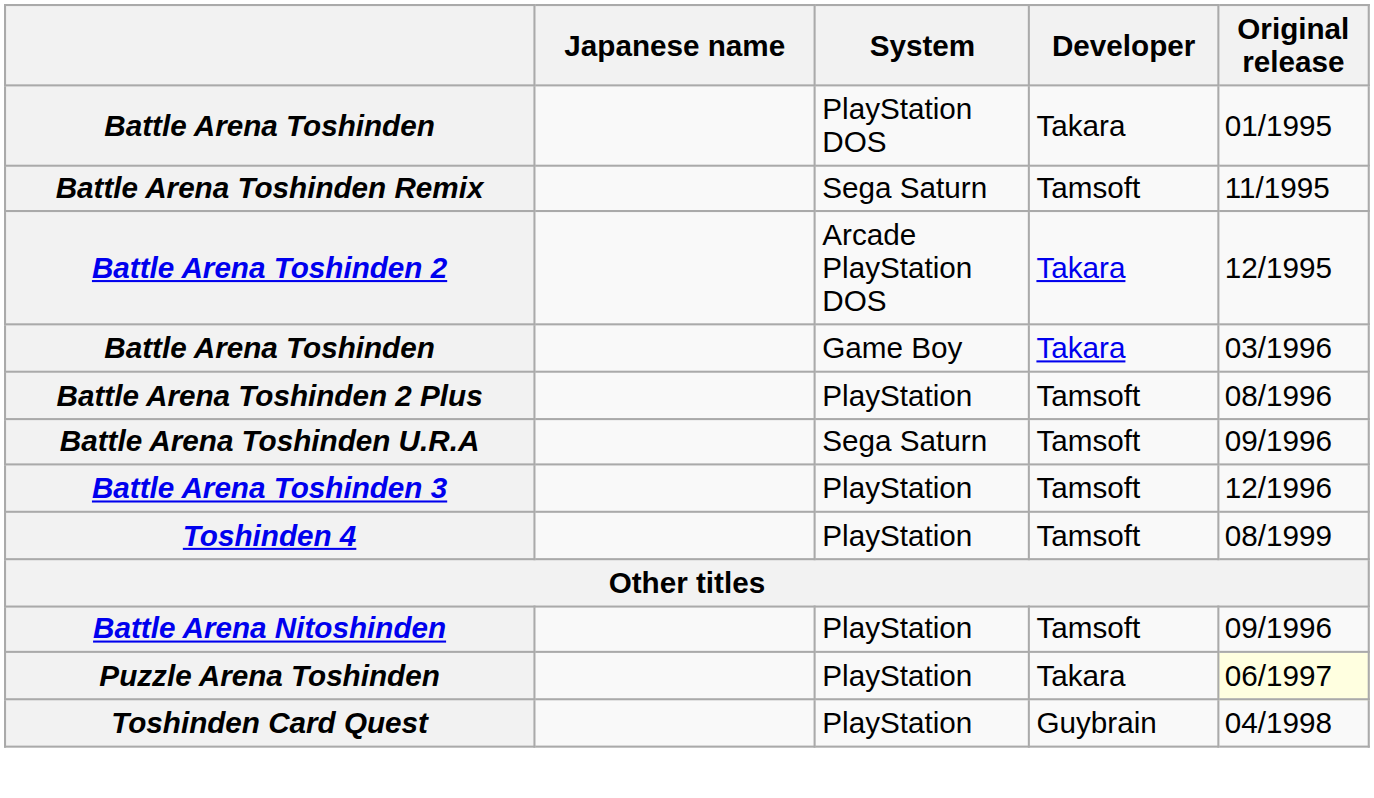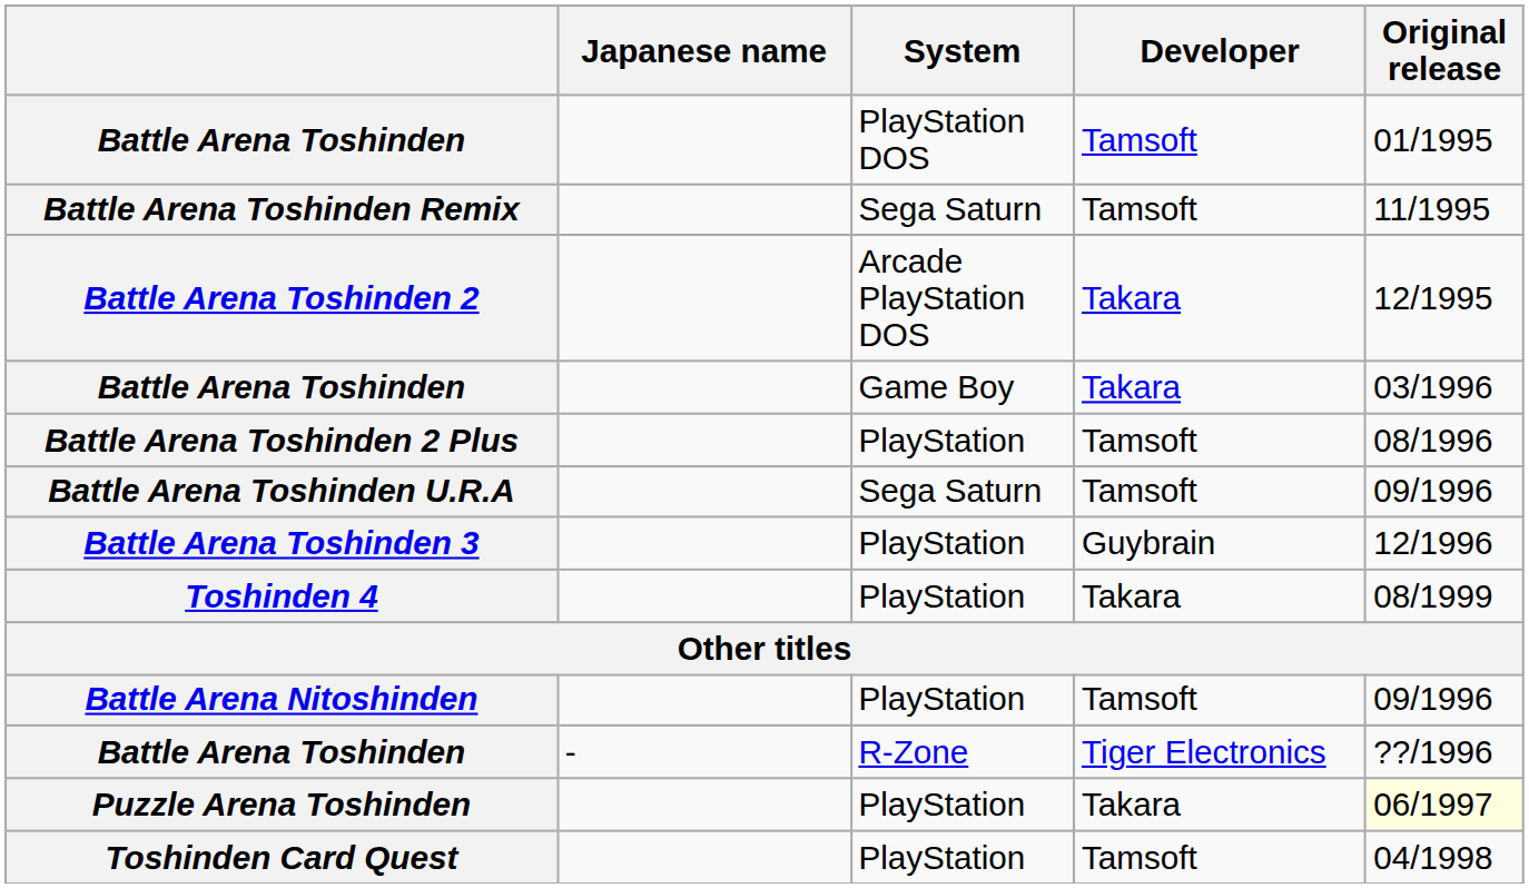Battle Arena Toshinden / PlayStation DOS | Developer: Takara -> Tamsoft
Battle Arena Toshinden 3 | Developer: Tamsoft -> Guybrain
Toshinden 4 | Developer: Tamsoft -> Takara
+ row: Battle Arena Toshinden | - | R-Zone | Tiger Electronics | ??/1996
Toshinden Card Quest | Developer: Guybrain -> Tamsoft
